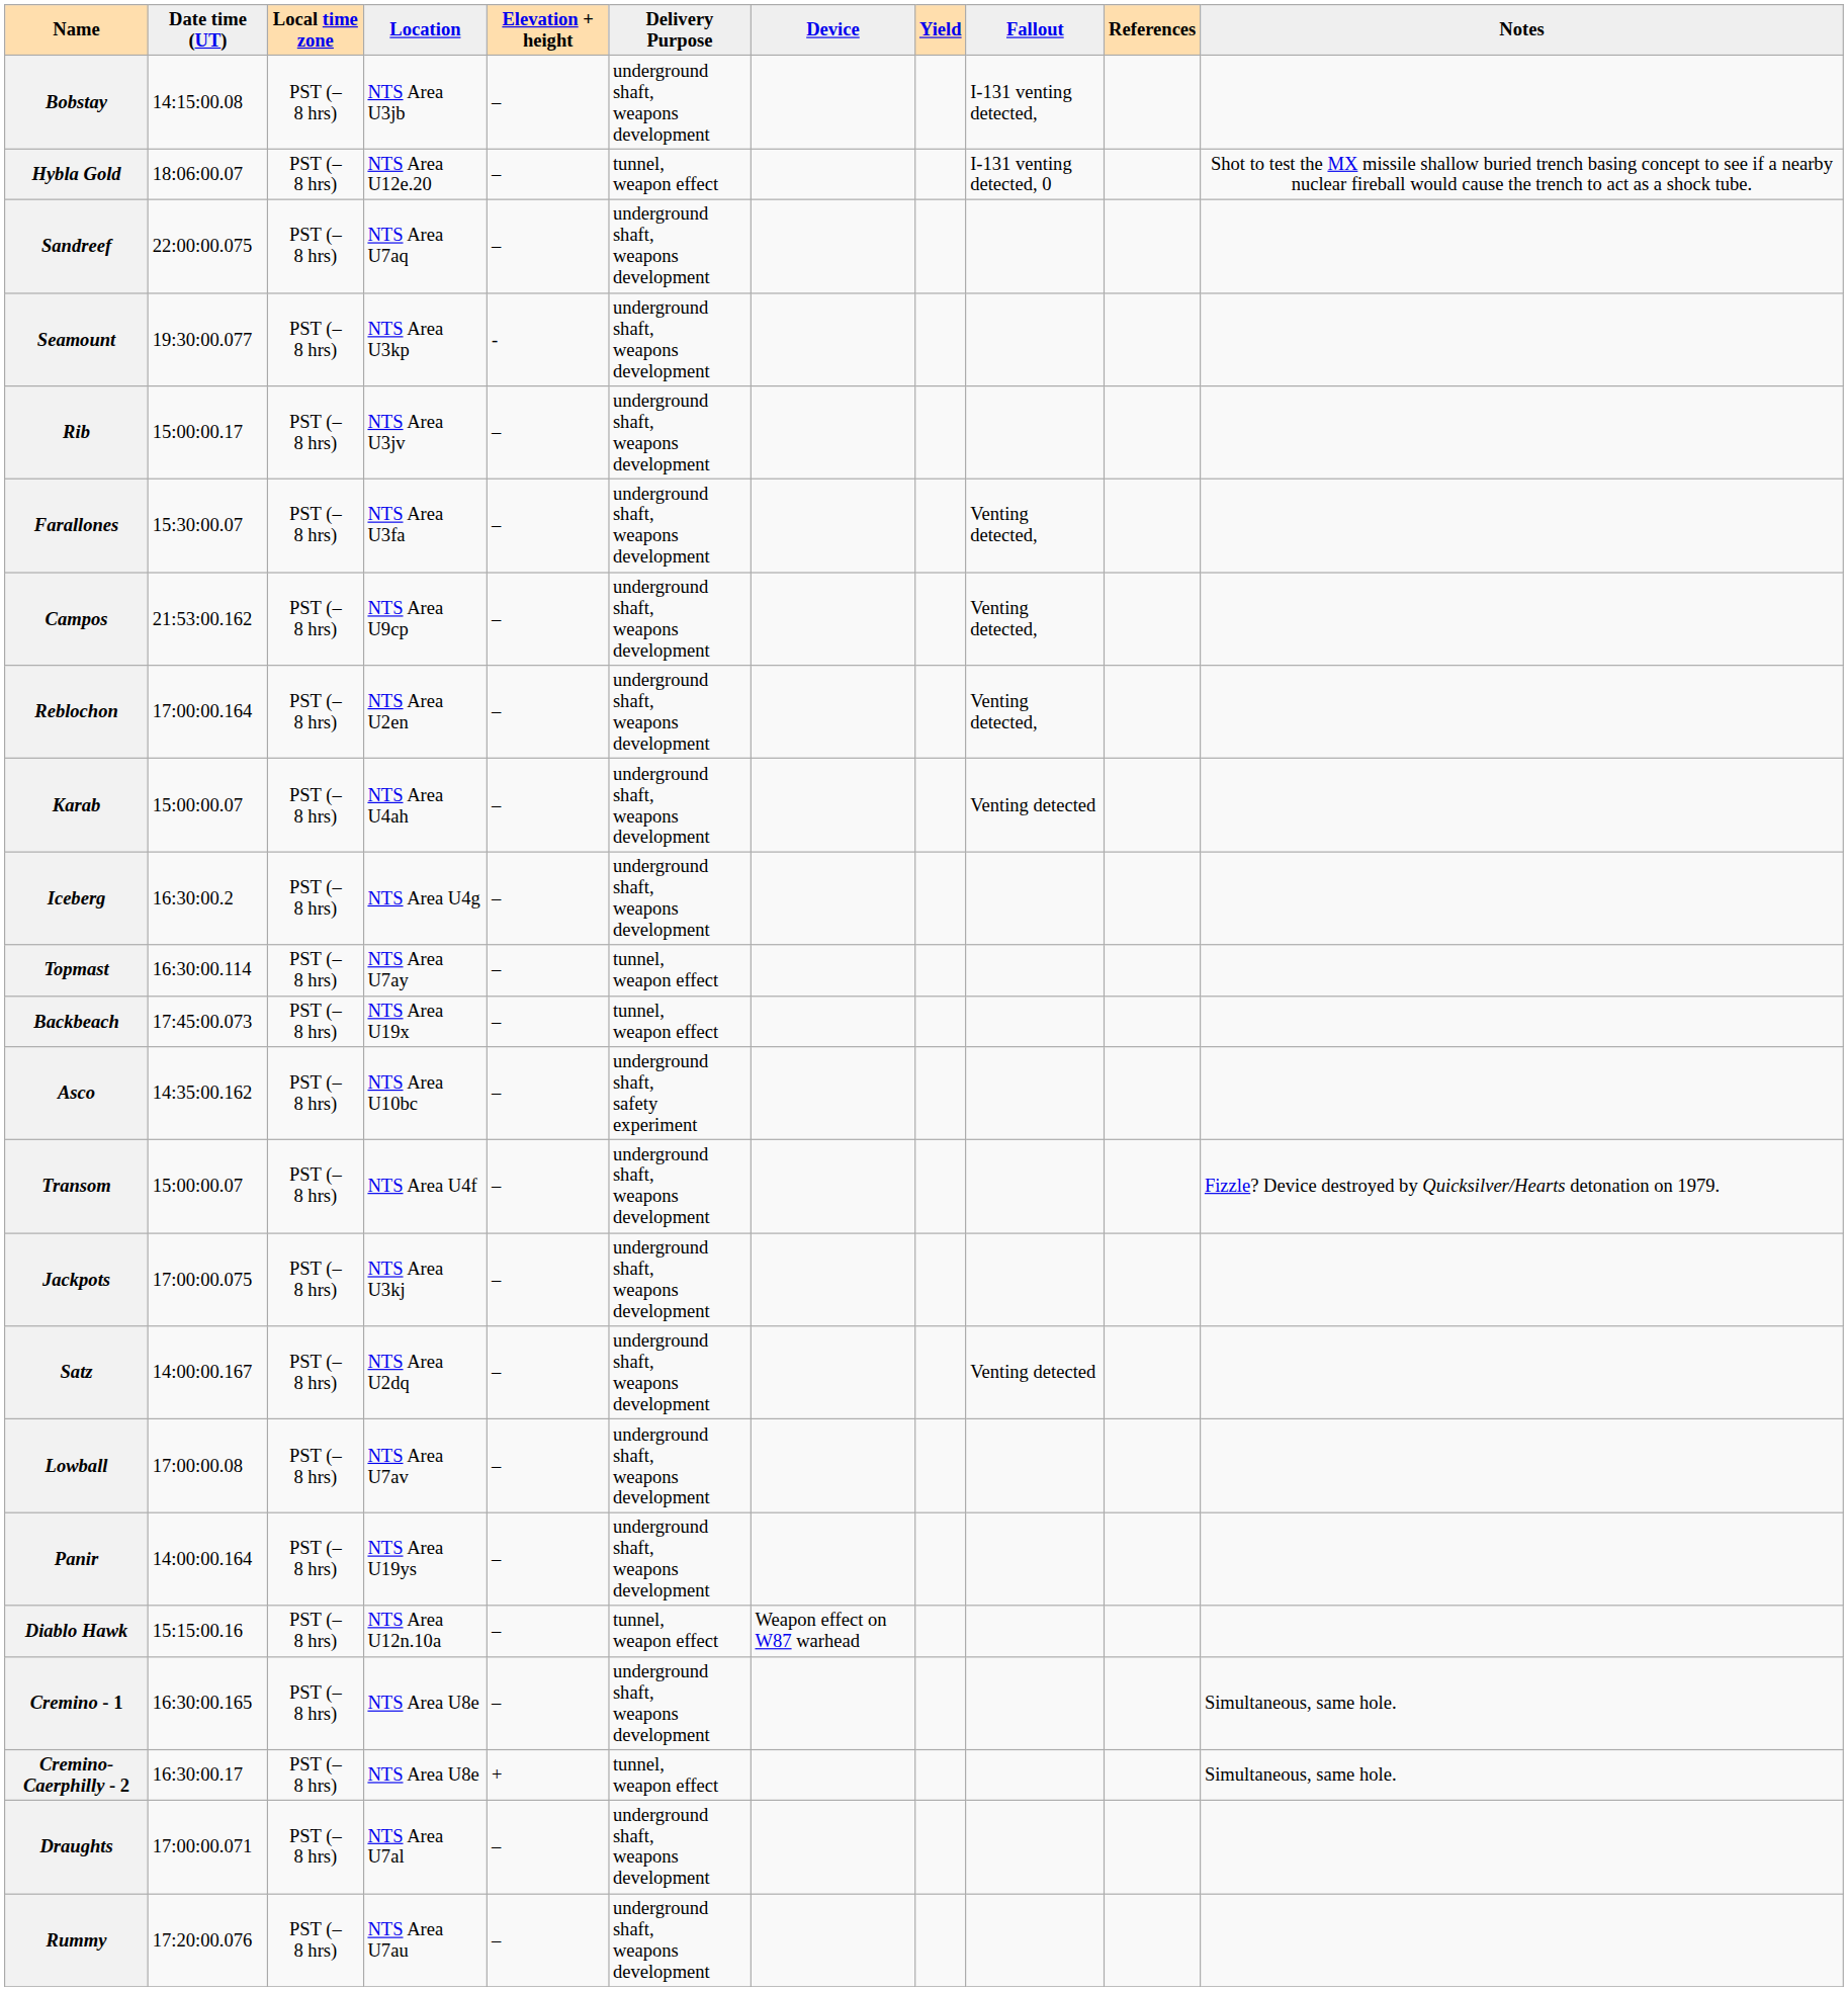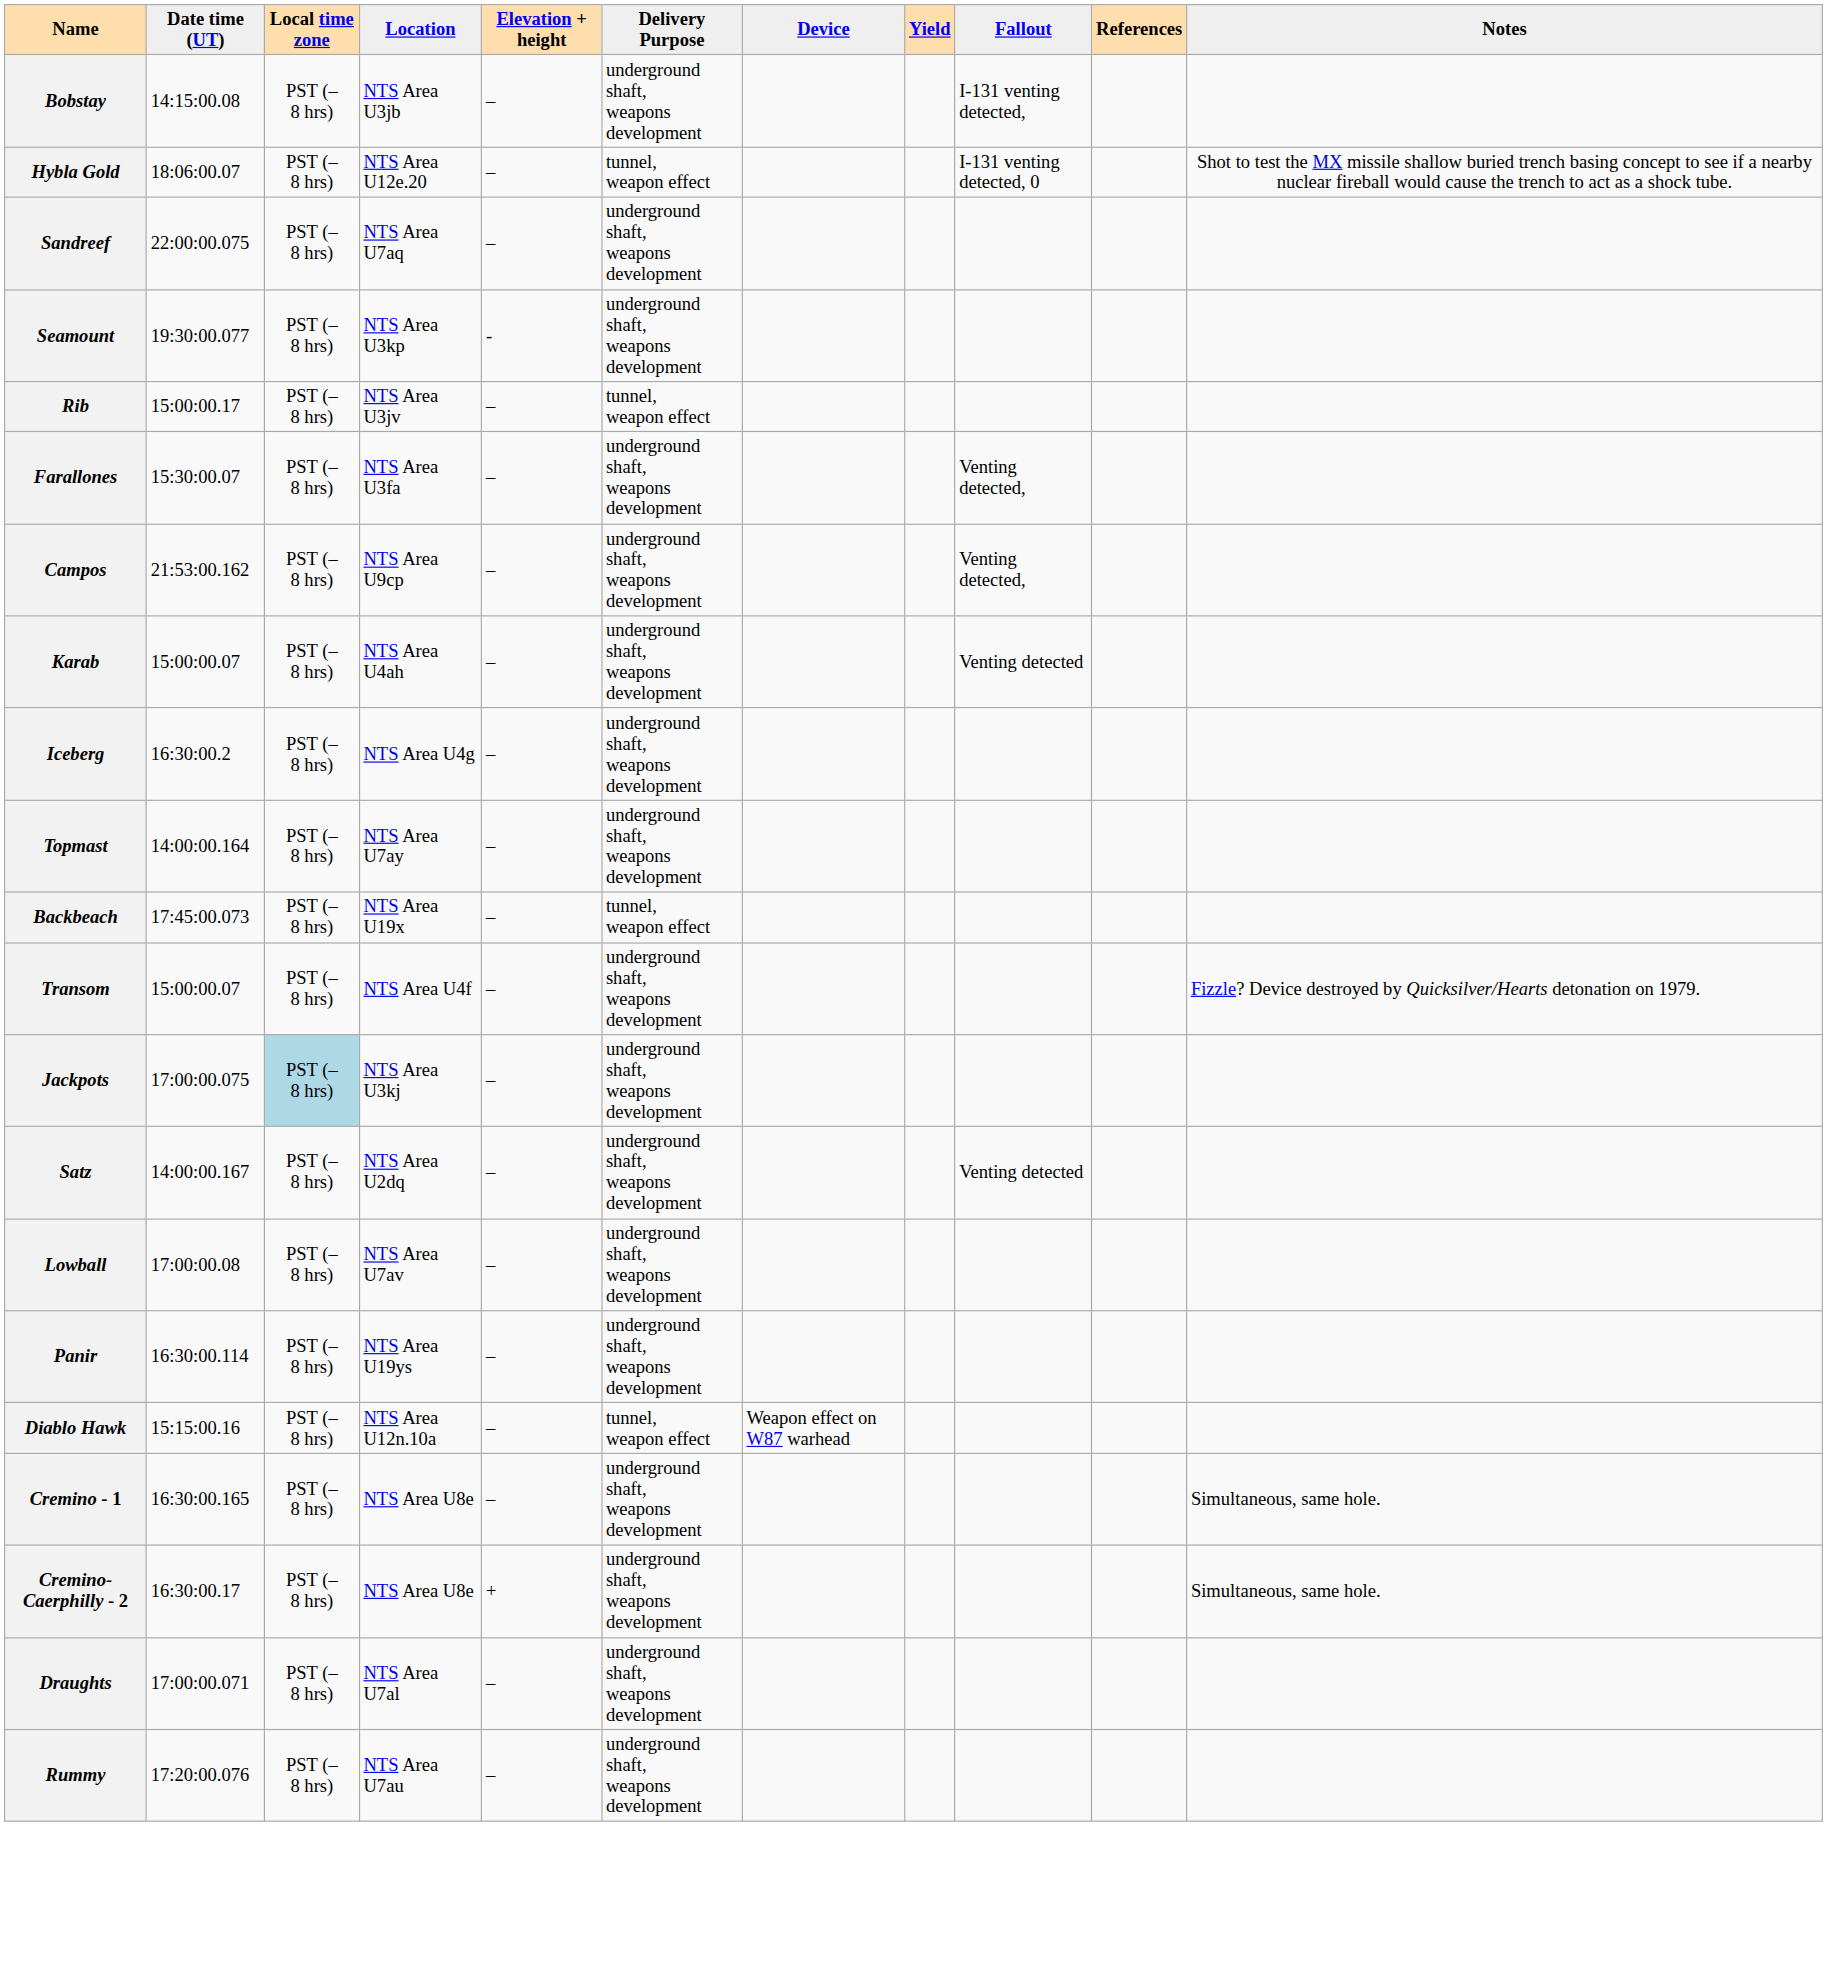Rib | Delivery Purpose: underground shaft, weapons development -> tunnel, weapon effect
- row: Reblochon | 17:00:00.164 | PST (–8 hrs) | NTS Area U2en | – | underground shaft, weapons development | Venting detected,
Topmast | Date time (UT): 16:30:00.114 -> 14:00:00.164
Topmast | Delivery Purpose: tunnel, weapon effect -> underground shaft, weapons development
- row: Asco | 14:35:00.162 | PST (–8 hrs) | NTS Area U10bc | – | underground shaft, safety experiment
Jackpots | Local time zone: no background -> lightblue background
Panir | Date time (UT): 14:00:00.164 -> 16:30:00.114
Cremino-Caerphilly - 2 | Delivery Purpose: tunnel, weapon effect -> underground shaft, weapons development
